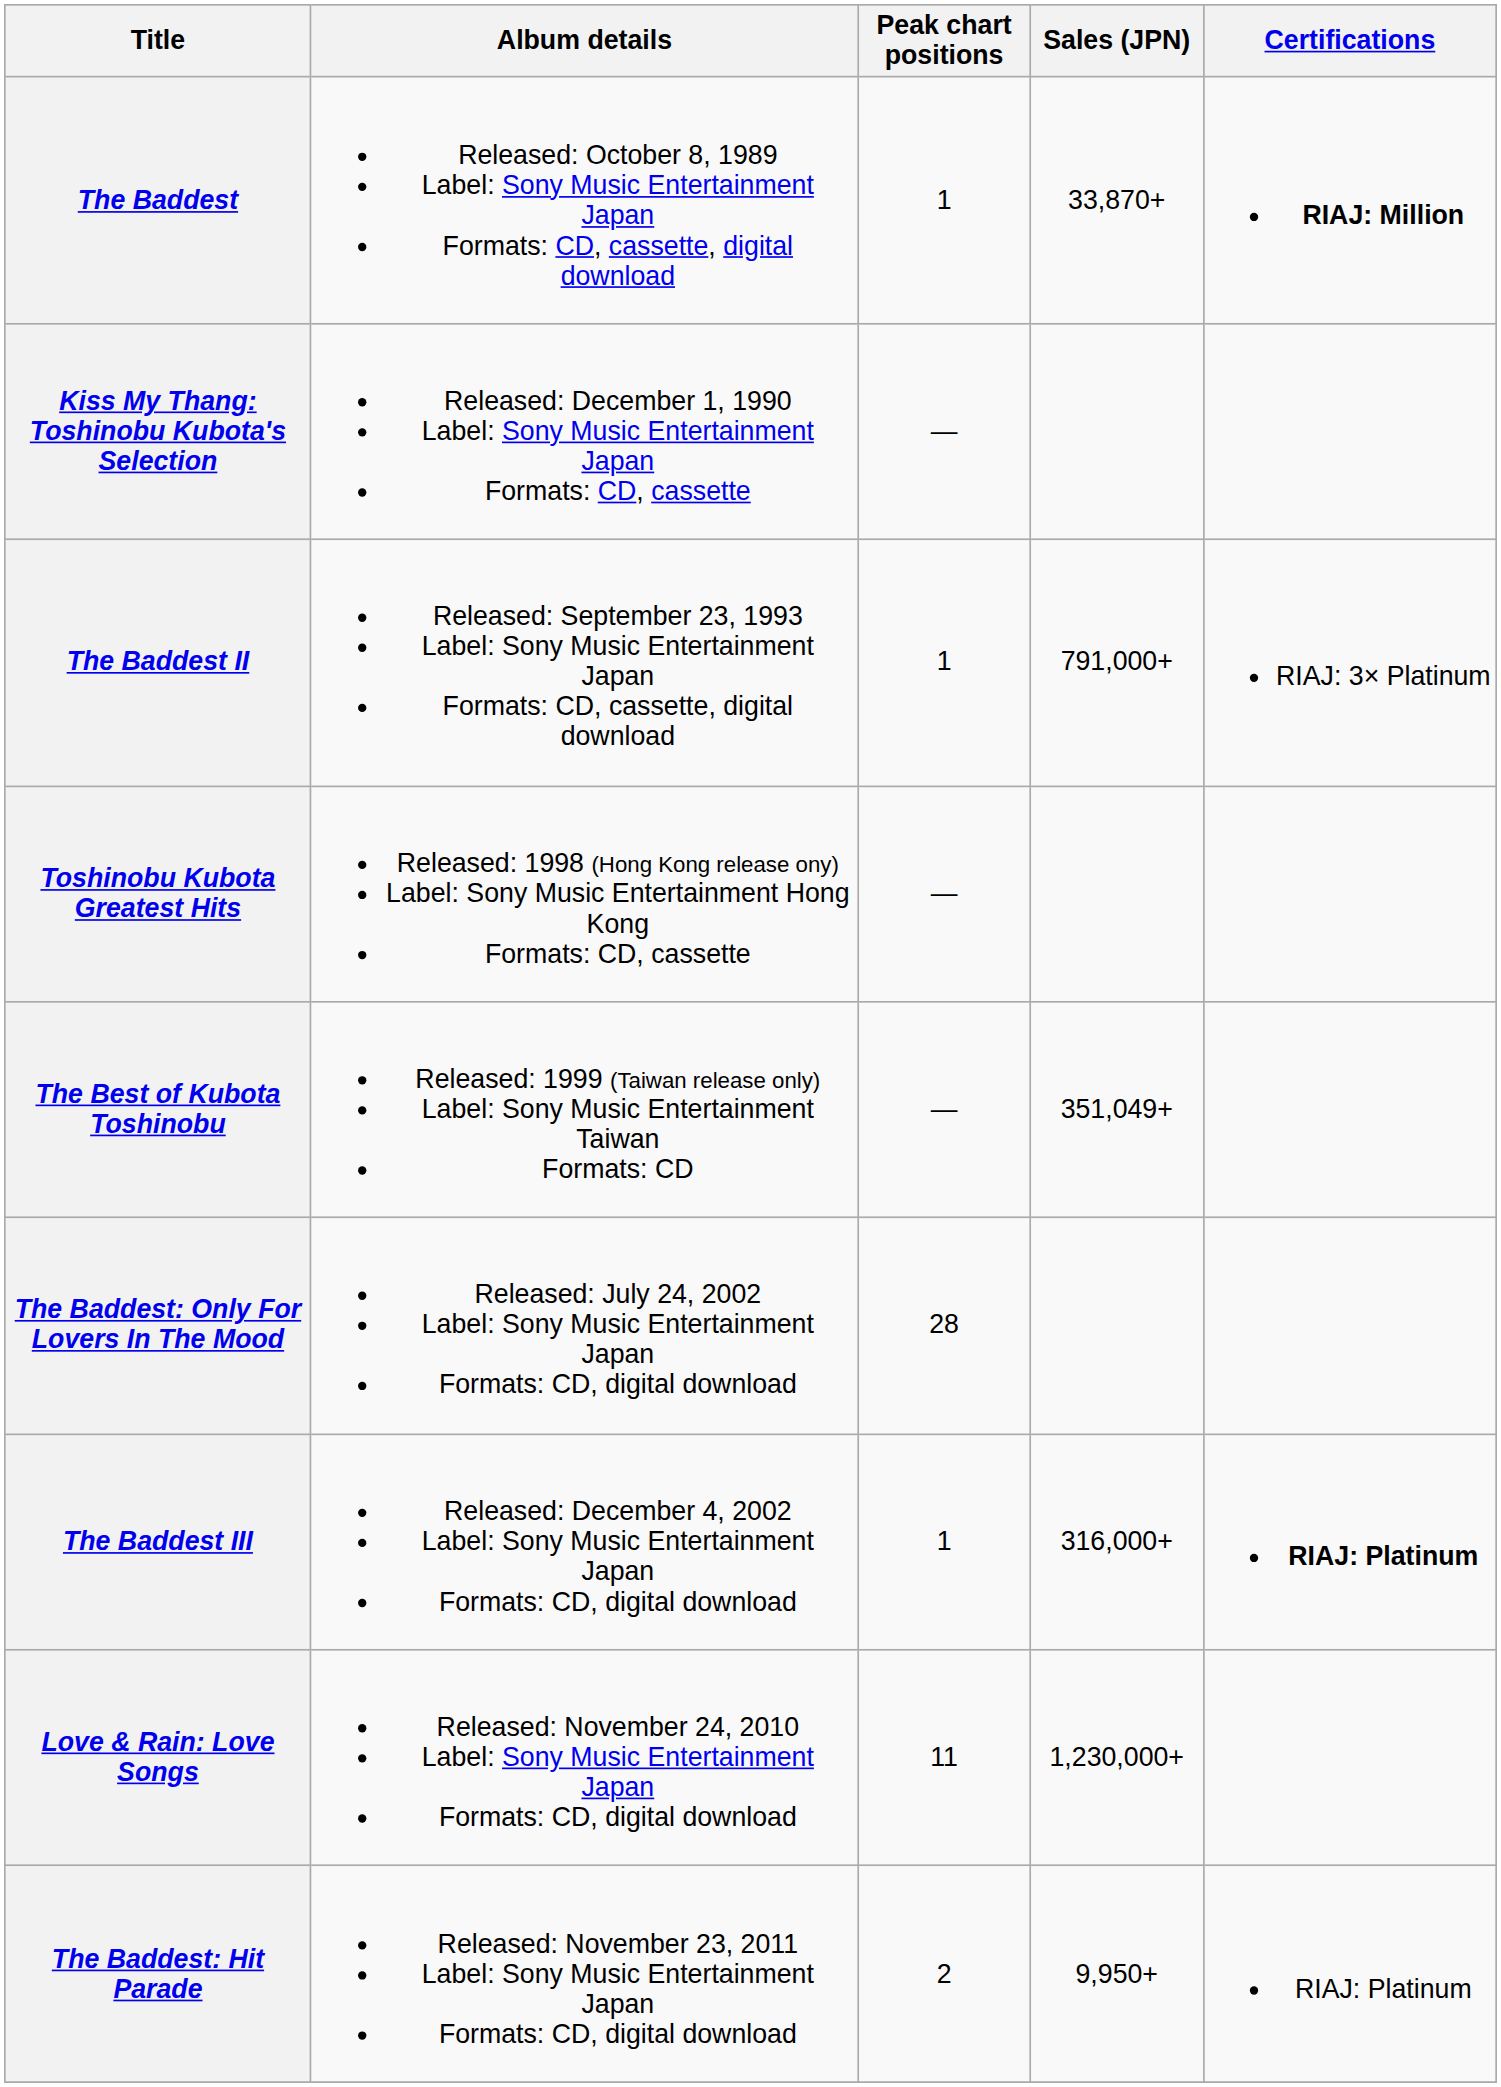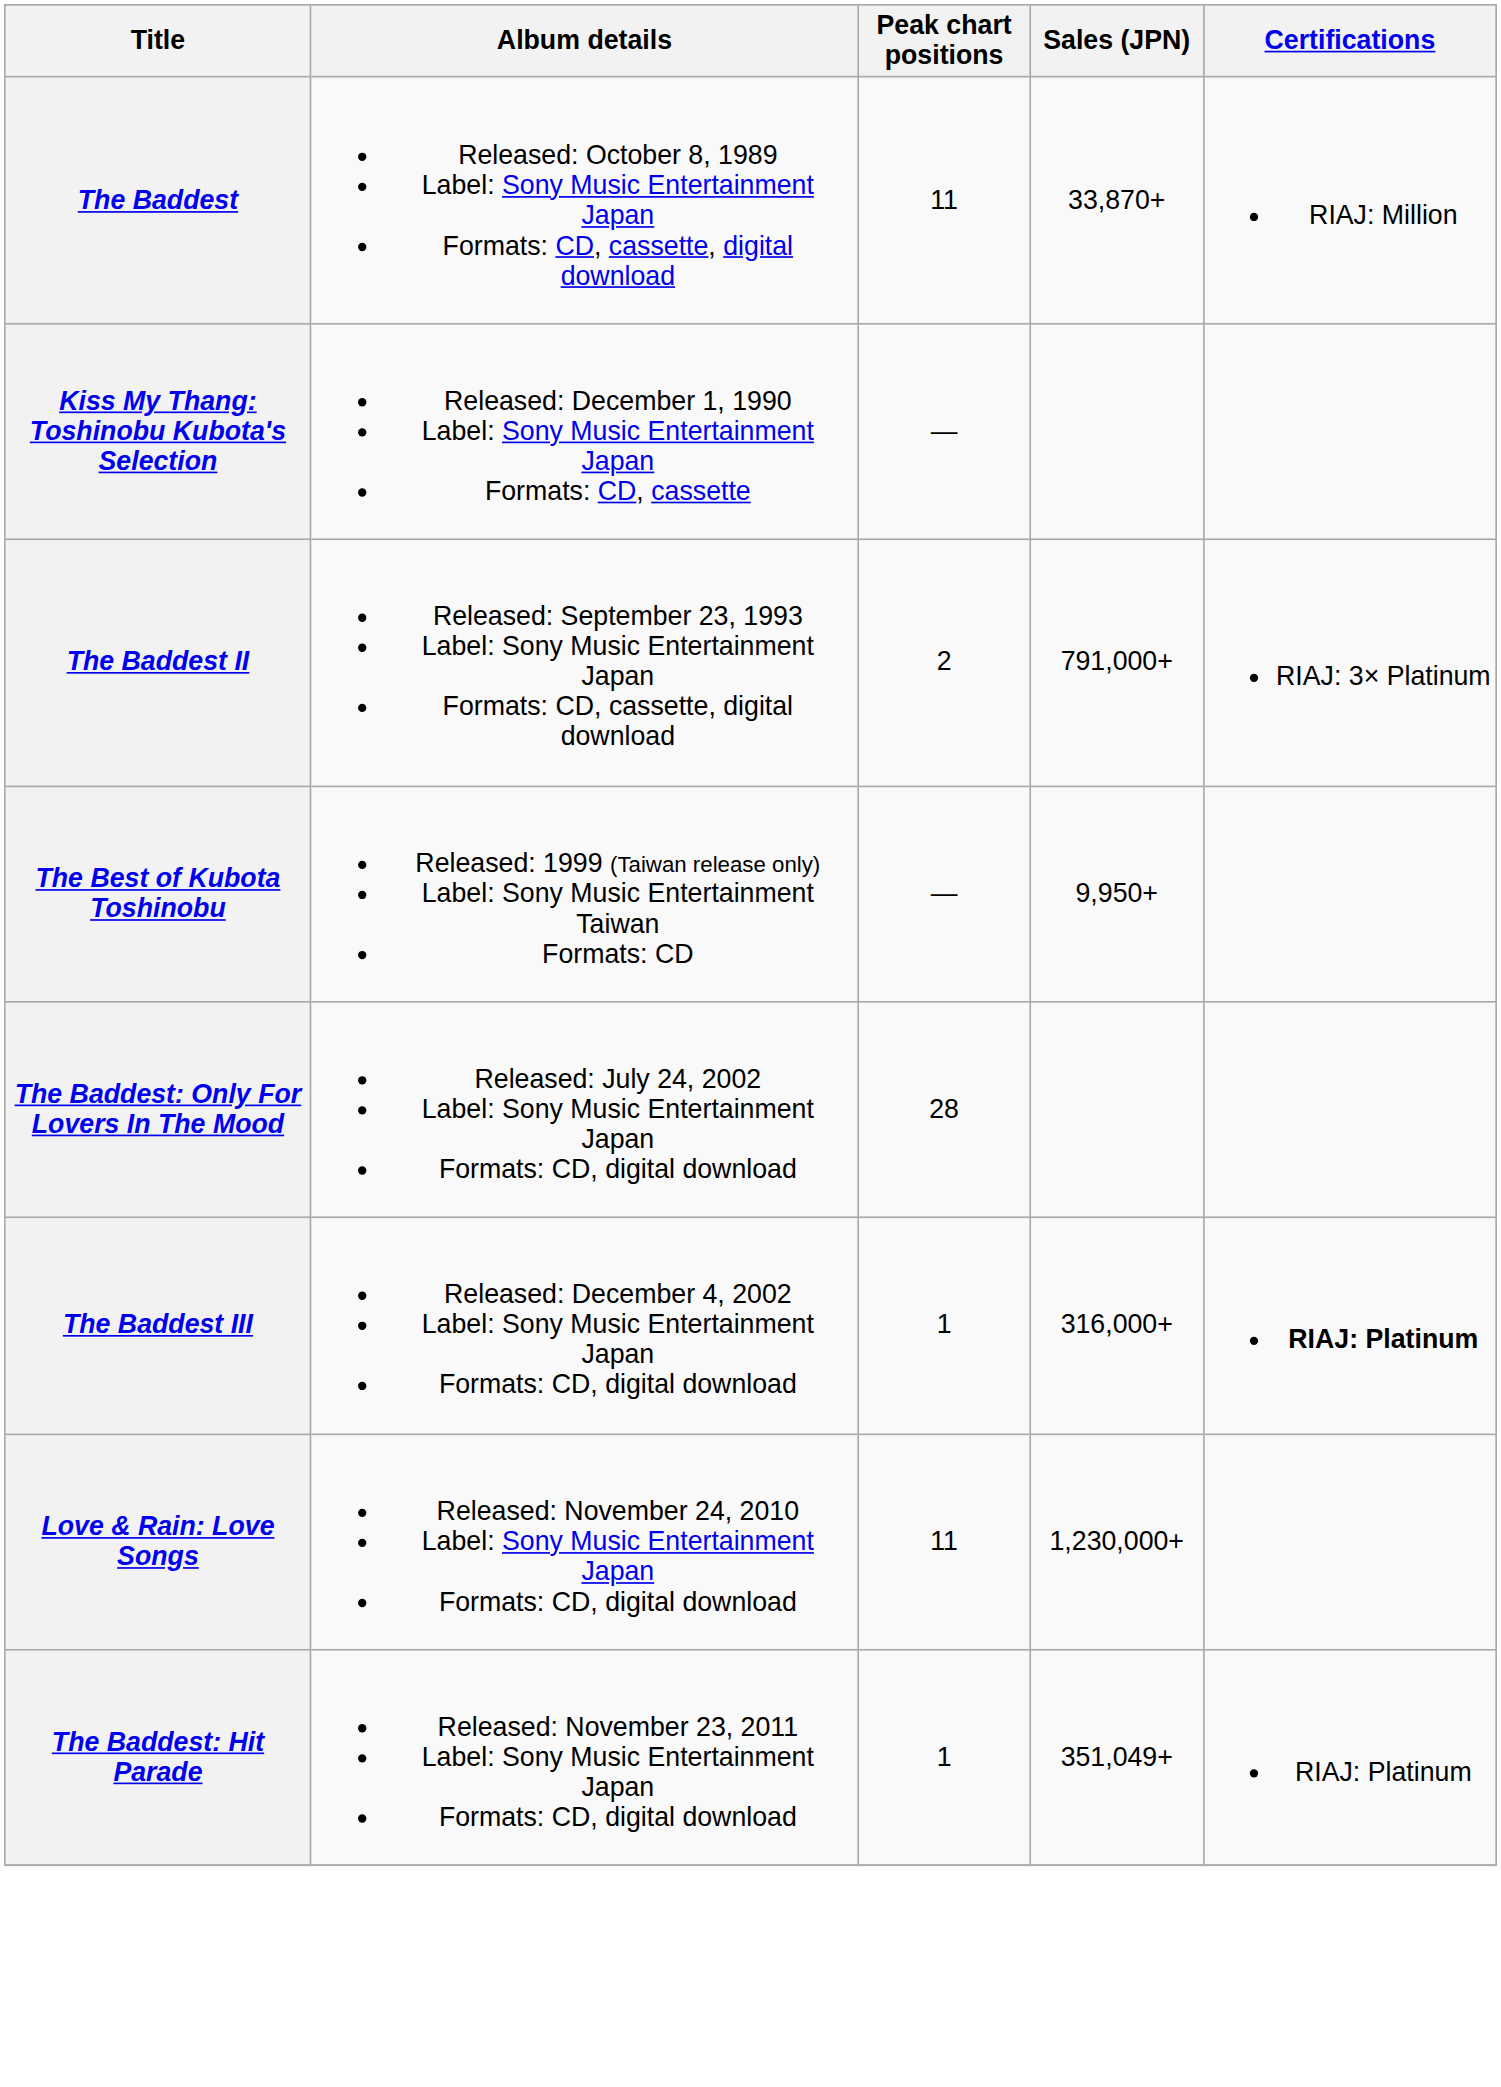The Baddest | Peak chart positions: 1 -> 11
The Baddest | Certifications: bold -> normal
The Baddest II | Peak chart positions: 1 -> 2
- row: Toshinobu Kubota Greatest Hits | Released: 1998 (Hong Kong release ony) Label: Sony Music Entertainment Hong Kong Formats: CD, cassette | —
The Best of Kubota Toshinobu | Sales (JPN): 351,049+ -> 9,950+
The Baddest: Hit Parade | Peak chart positions: 2 -> 1
The Baddest: Hit Parade | Sales (JPN): 9,950+ -> 351,049+
